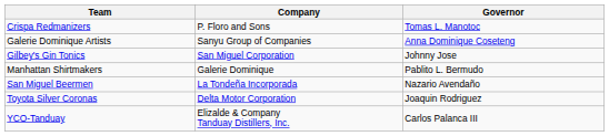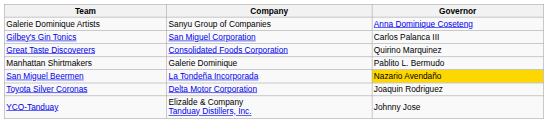- row: Crispa Redmanizers | P. Floro and Sons | Tomas L. Manotoc
Gilbey's Gin Tonics | Governor: Johnny Jose -> Carlos Palanca III
+ row: Great Taste Discoverers | Consolidated Foods Corporation | Quirino Marquinez
San Miguel Beermen | Governor: no background -> gold background
YCO-Tanduay | Governor: Carlos Palanca III -> Johnny Jose
